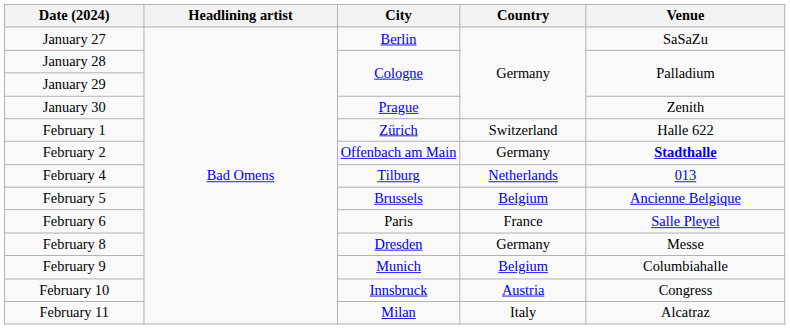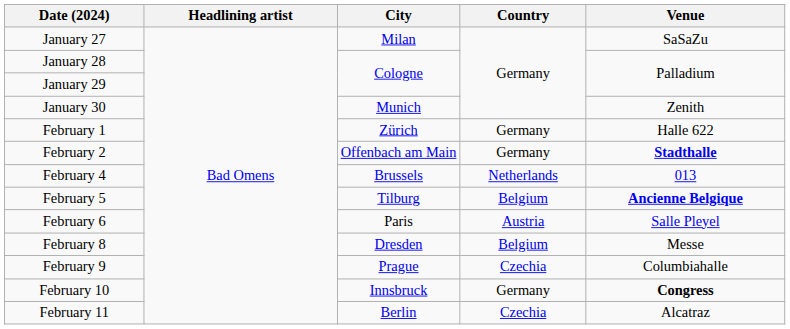January 27 | City: Berlin -> Milan
January 30 | City: Prague -> Munich
February 1 | Country: Switzerland -> Germany
February 4 | City: Tilburg -> Brussels
February 5 | City: Brussels -> Tilburg
February 5 | Venue: normal -> bold
February 6 | Country: France -> Austria
February 8 | Country: Germany -> Belgium
February 9 | City: Munich -> Prague
February 9 | Country: Belgium -> Czechia
February 10 | Country: Austria -> Germany
February 10 | Venue: normal -> bold
February 11 | City: Milan -> Berlin
February 11 | Country: Italy -> Czechia
